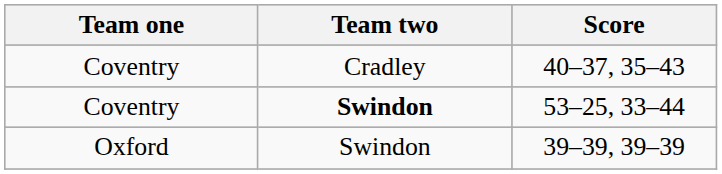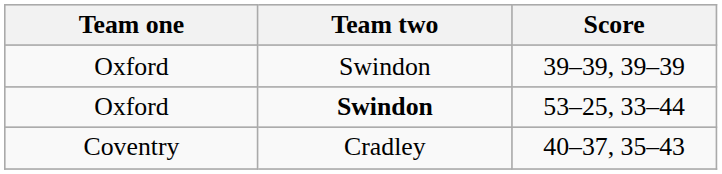rows swapped: 39–39, 39–39 <-> 40–37, 35–43
53–25, 33–44 | Team one: Coventry -> Oxford
